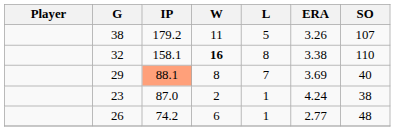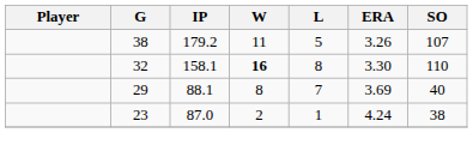32 | ERA: 3.38 -> 3.30
29 | IP: lightsalmon background -> no background
- row: 26 | 74.2 | 6 | 1 | 2.77 | 48
